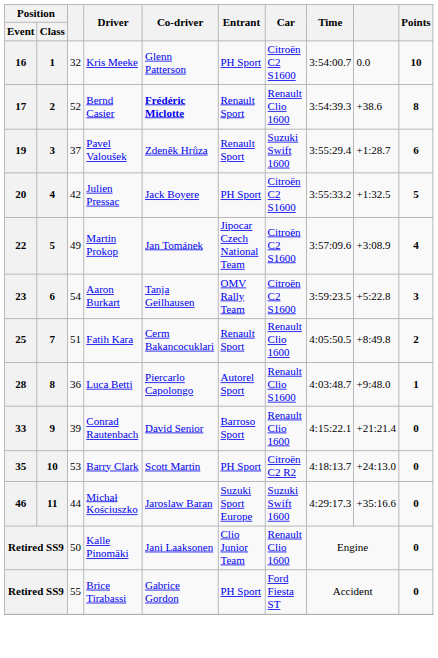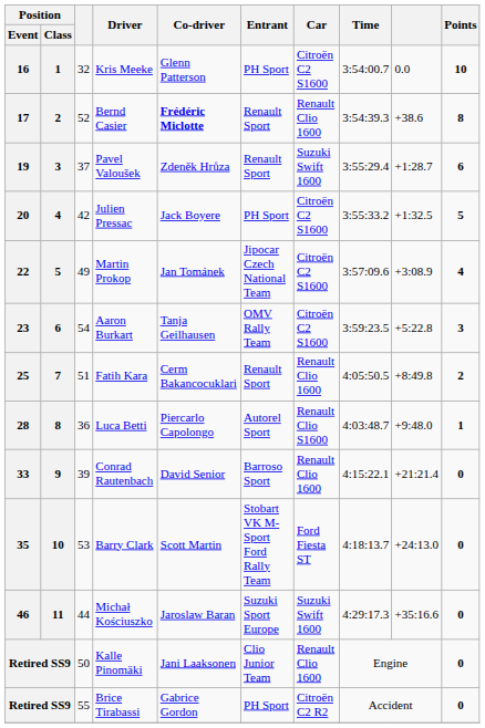Barry Clark | Entrant: PH Sport -> Stobart VK M-Sport Ford Rally Team
Barry Clark | Car: Citroën C2 R2 -> Ford Fiesta ST
Brice Tirabassi | Car: Ford Fiesta ST -> Citroën C2 R2
